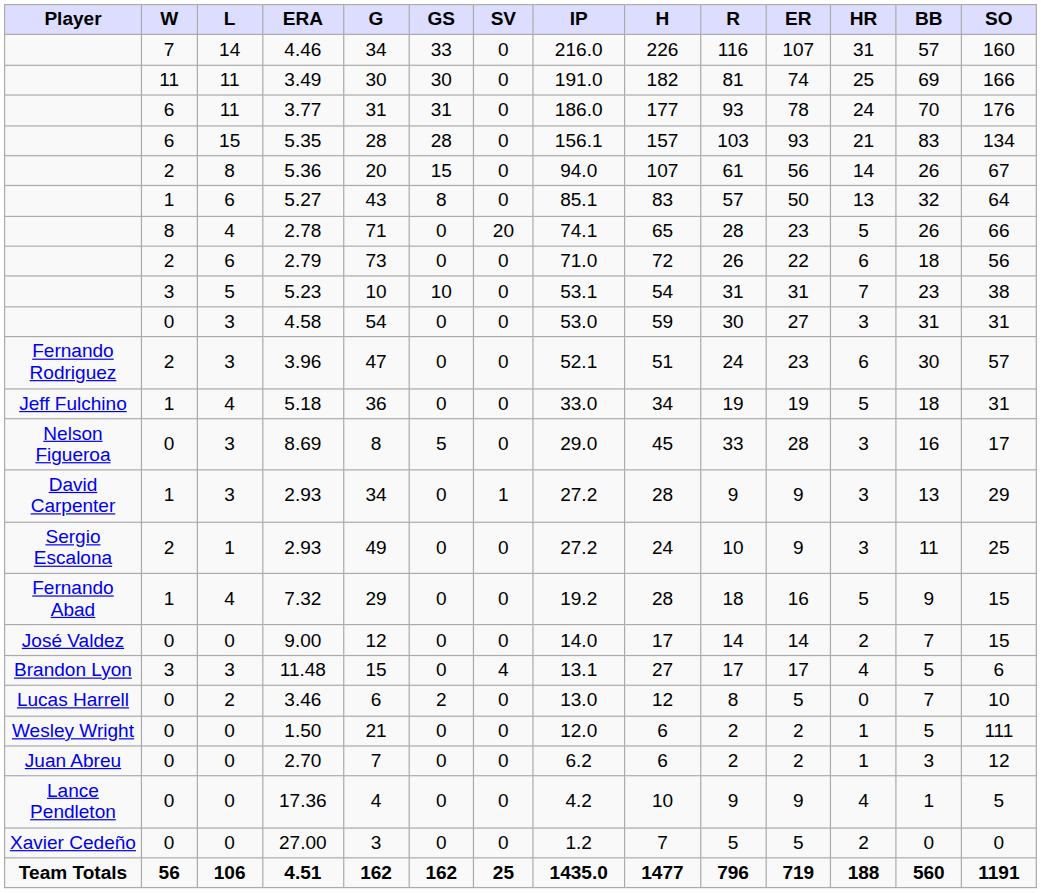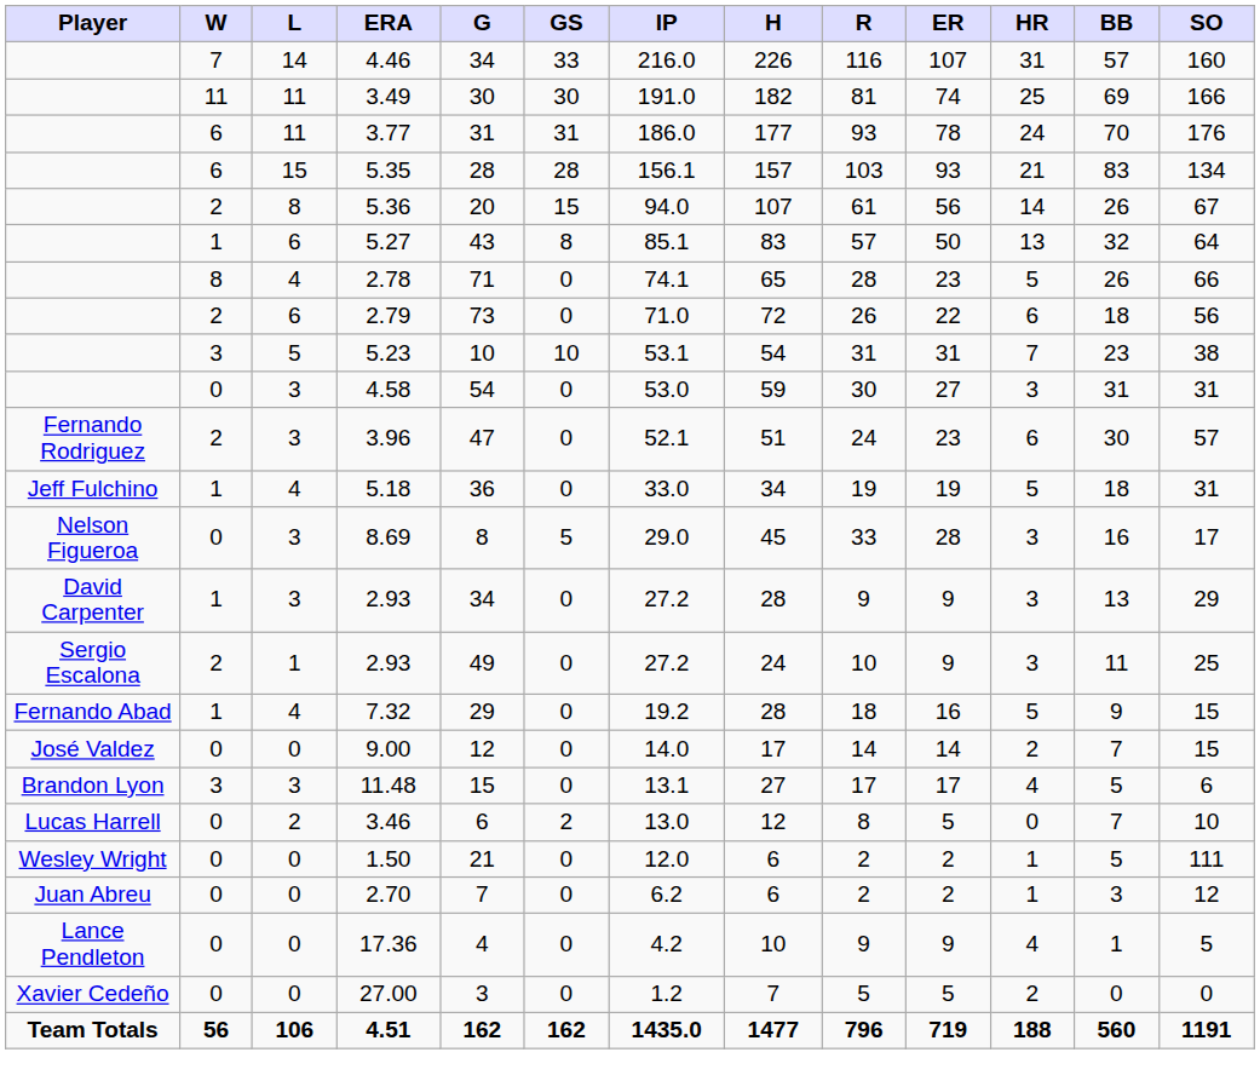- column: SV | 0 | 0 | 0 | 0 | 0 | 0 | 20 | 0 | 0 | 0 | 0 | 0 | 0 | 1 | 0 | 0 | 0 | 4 | 0 | 0 | 0 | 0 | 0 | 25
